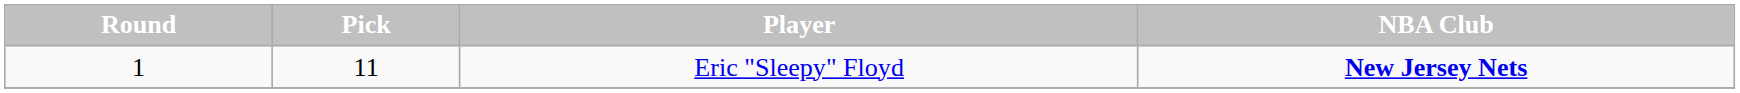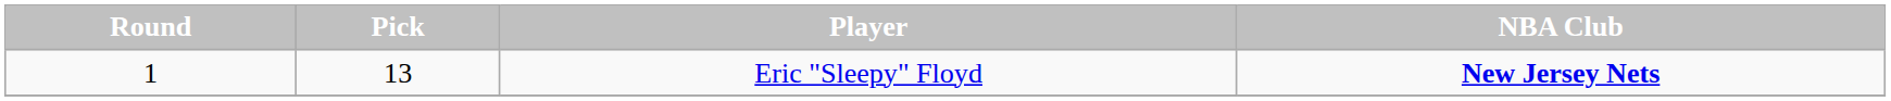Eric "Sleepy" Floyd | Pick: 11 -> 13
